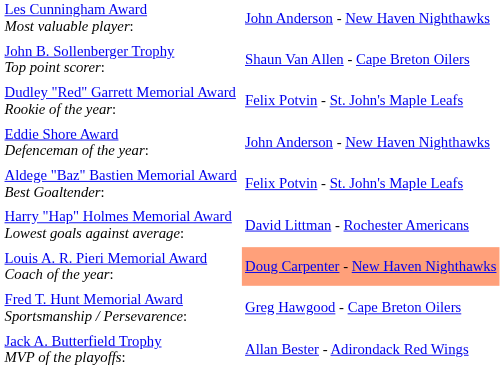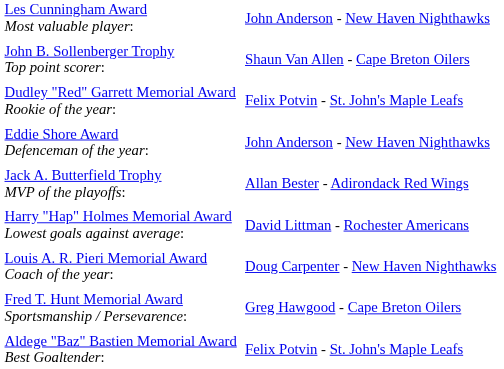rows swapped: Aldege "Baz" Bastien Memorial Award Best Goaltender: <-> Jack A. Butterfield Trophy MVP of the playoffs:
Louis A. R. Pieri Memorial Award Coach of the year: | column 2: lightsalmon background -> no background
